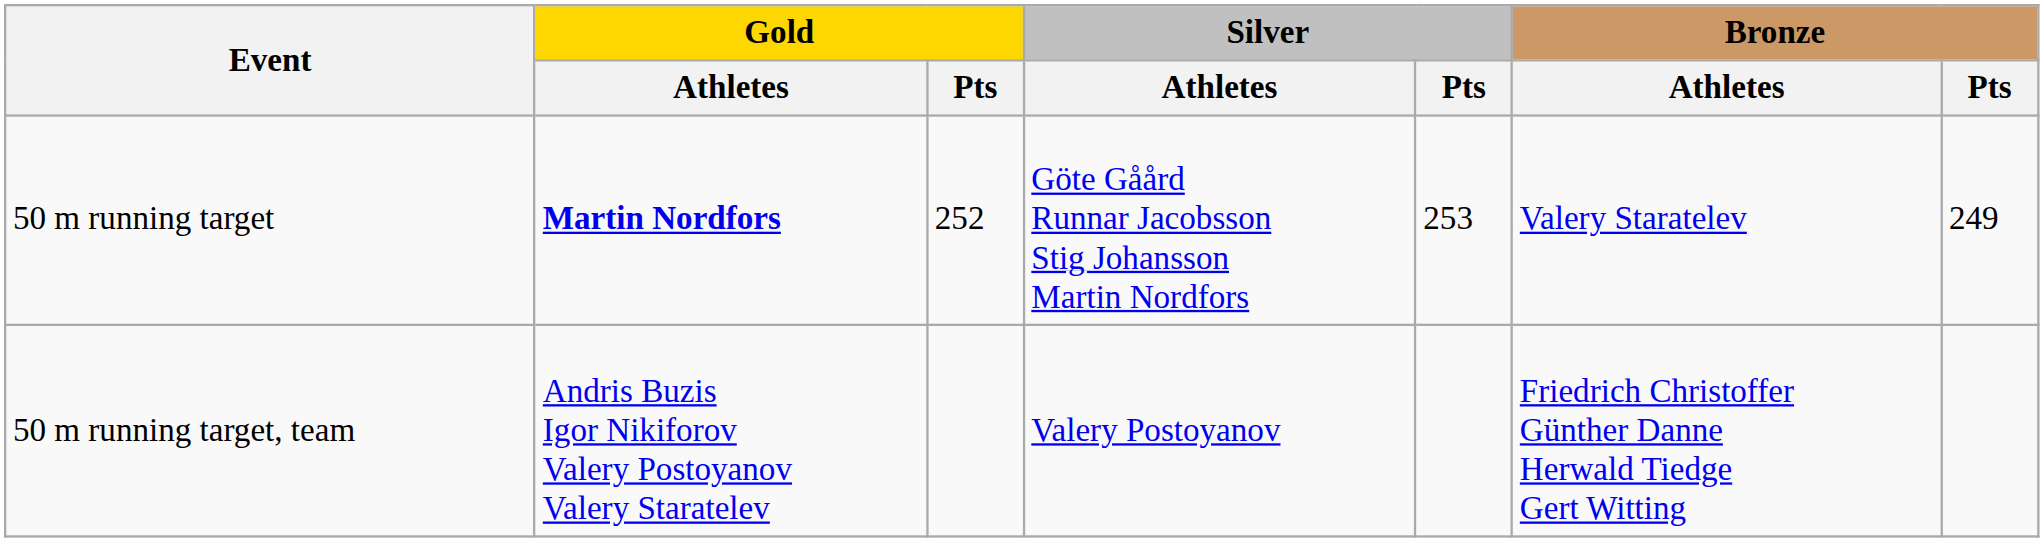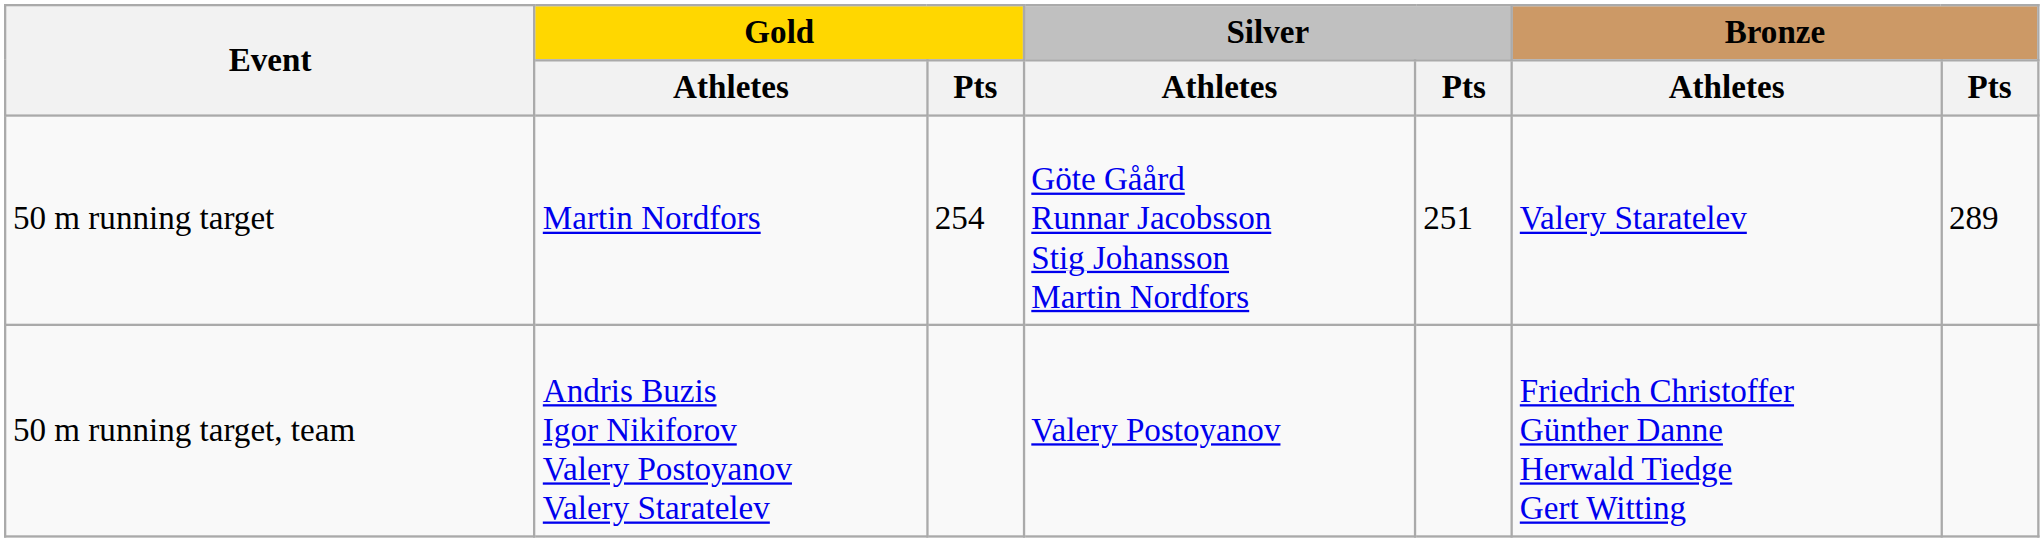50 m running target | Gold / Athletes: bold -> normal
50 m running target | Gold / Pts: 252 -> 254
50 m running target | Silver / Pts: 253 -> 251
50 m running target | Bronze / Pts: 249 -> 289
